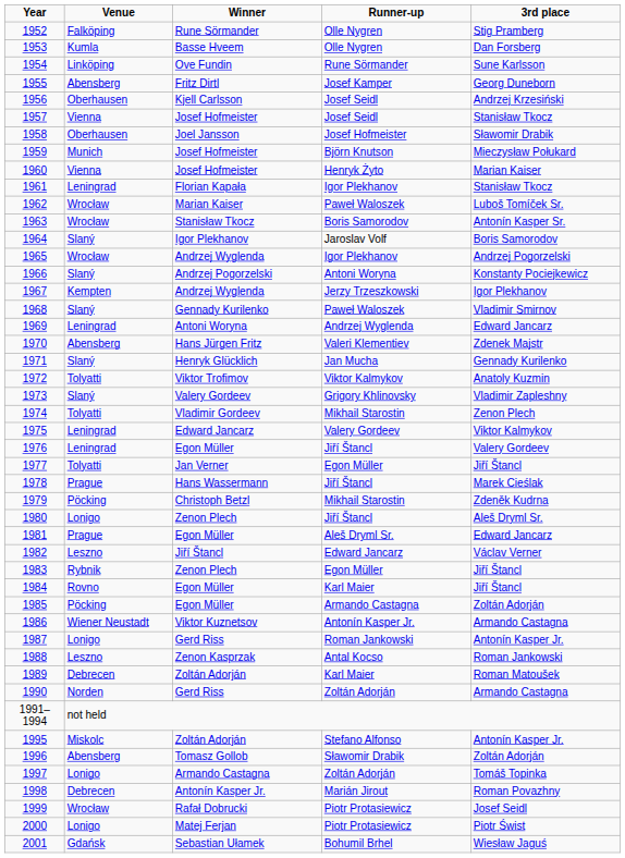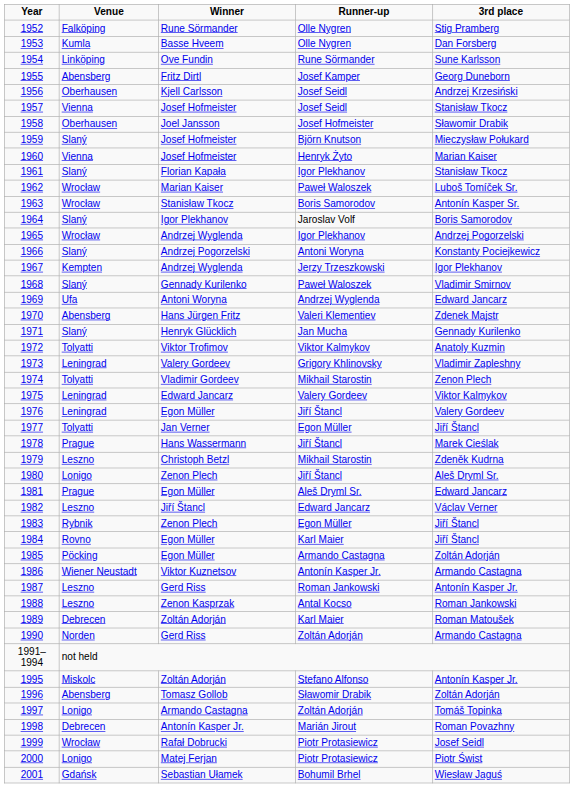1959 | Venue: Munich -> Slaný
1961 | Venue: Leningrad -> Slaný
1969 | Venue: Leningrad -> Ufa
1973 | Venue: Slaný -> Leningrad
1979 | Venue: Pöcking -> Leszno
1987 | Venue: Lonigo -> Leszno
